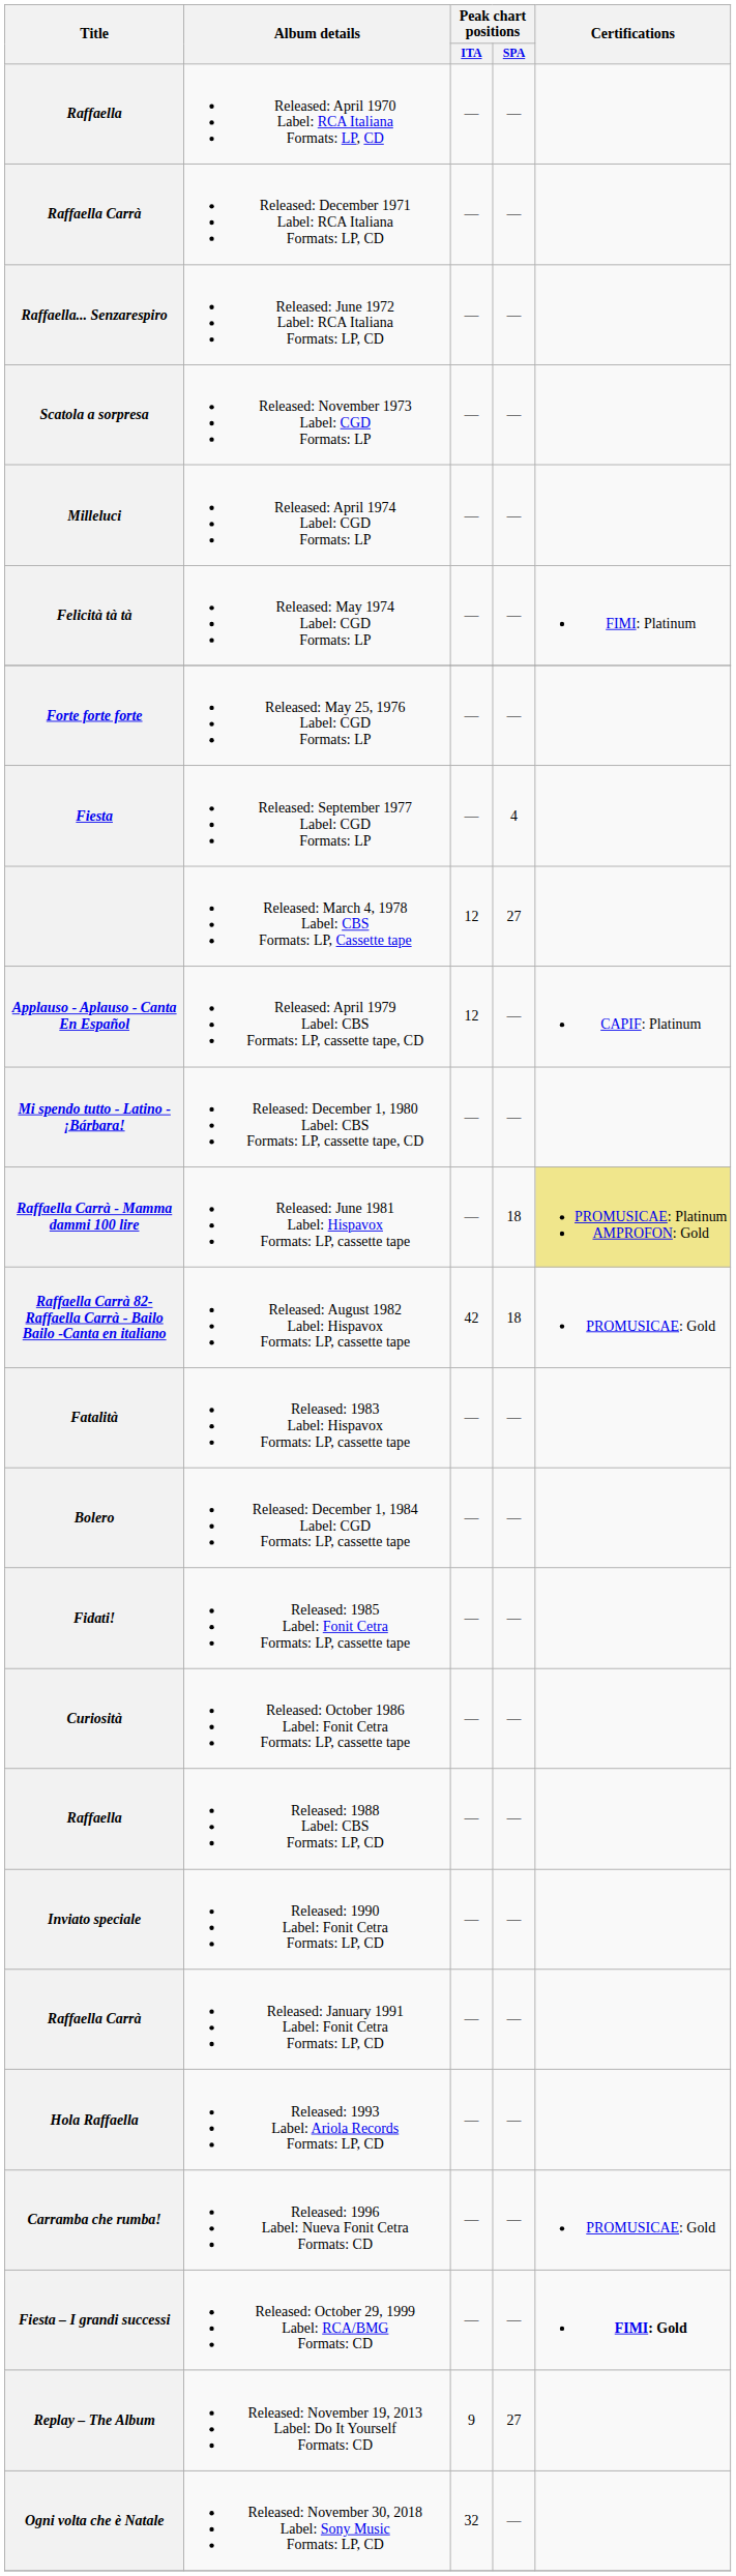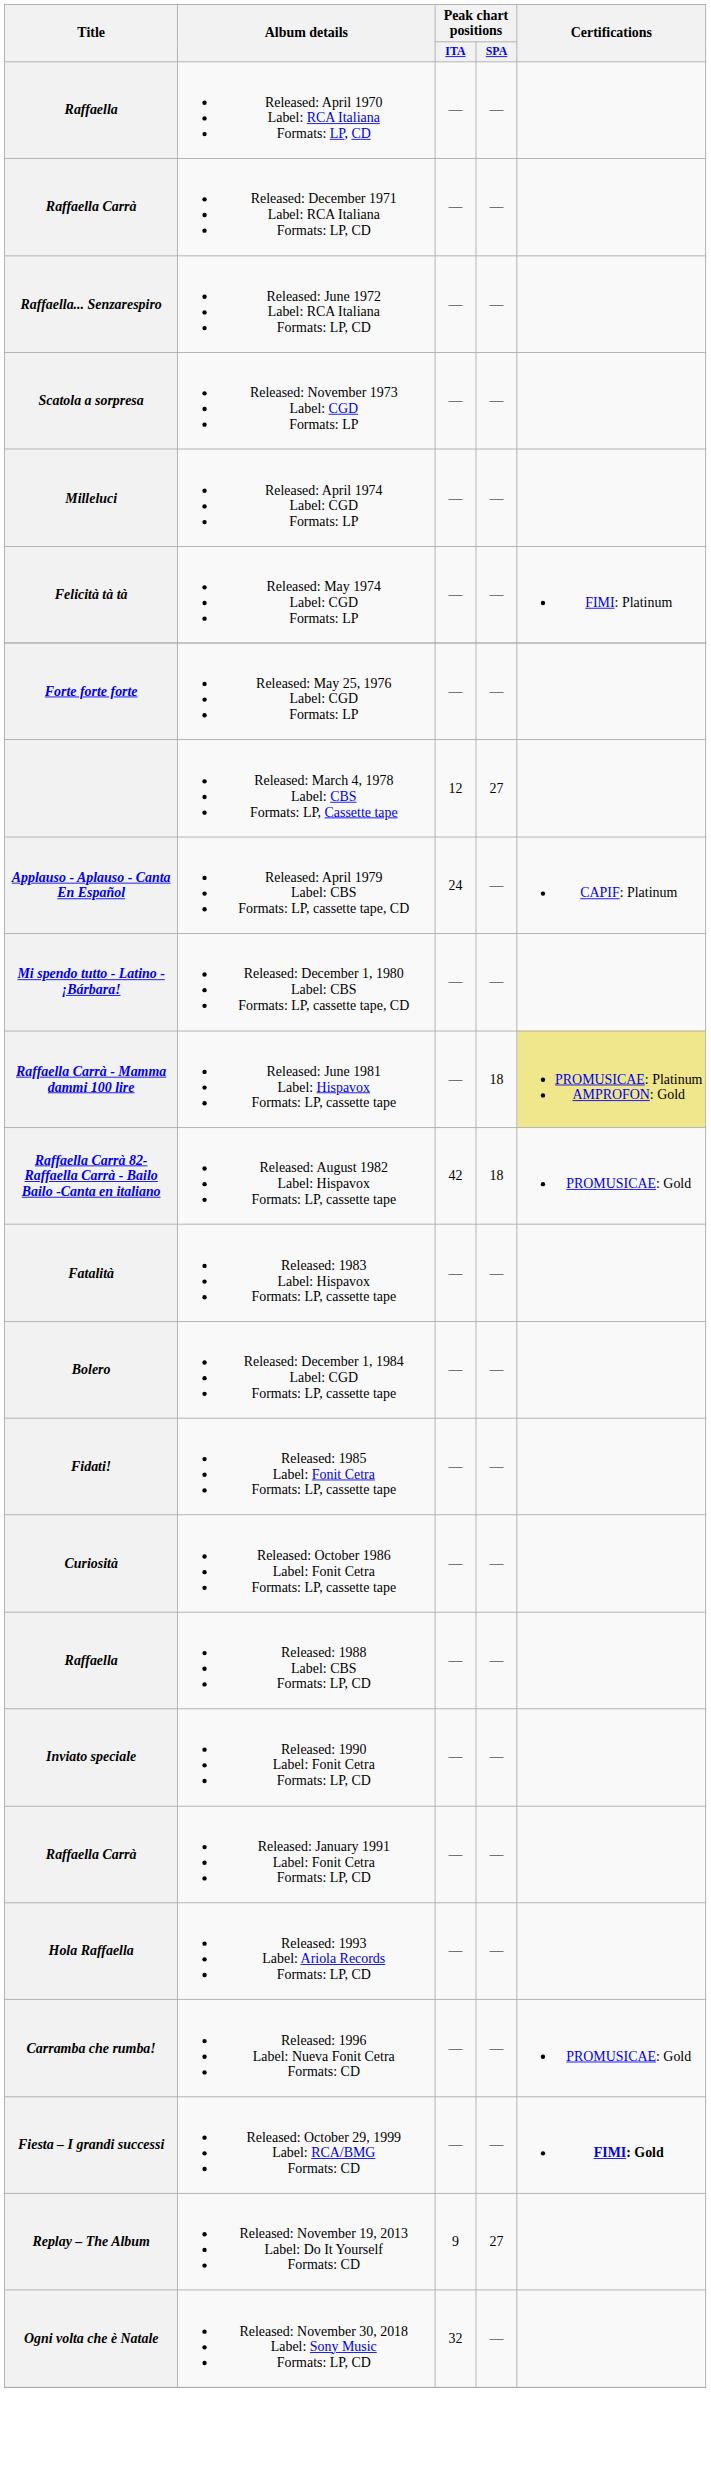- row: Fiesta | Released: September 1977 Label: CGD Formats: LP | — | 4
Applauso - Aplauso - Canta En Español | Peak chart positions / ITA: 12 -> 24
